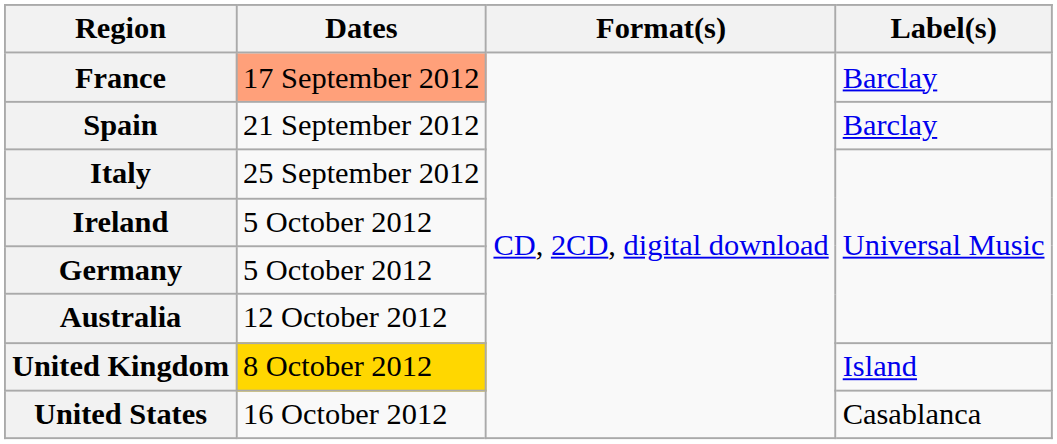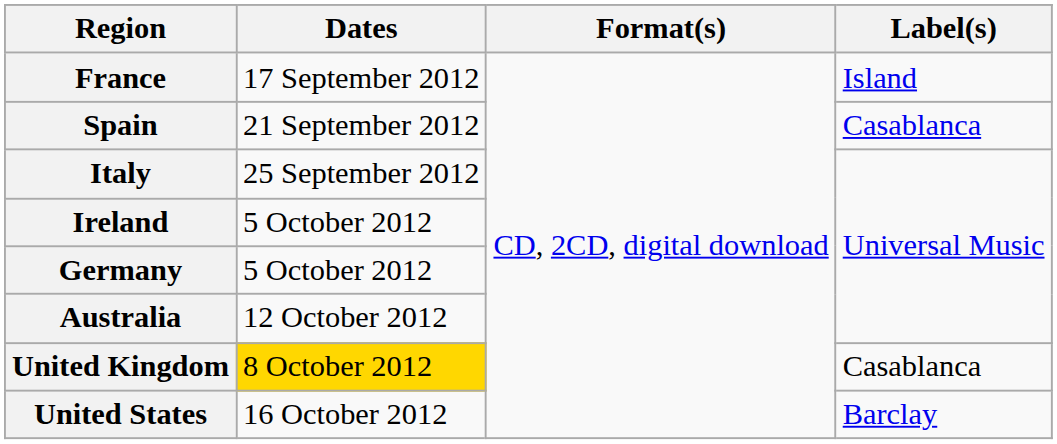France | Dates: lightsalmon background -> no background
France | Label(s): Barclay -> Island
Spain | Label(s): Barclay -> Casablanca
United Kingdom | Label(s): Island -> Casablanca
United States | Label(s): Casablanca -> Barclay
